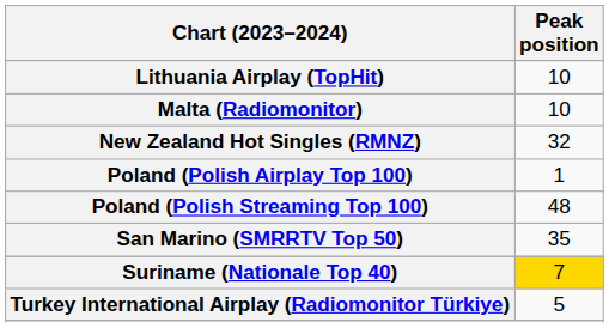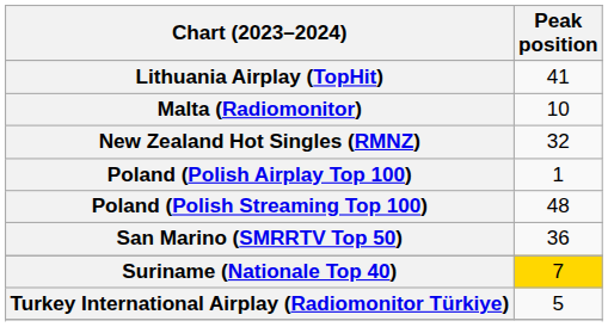Lithuania Airplay (TopHit) | Peak position: 10 -> 41
San Marino (SMRRTV Top 50) | Peak position: 35 -> 36
